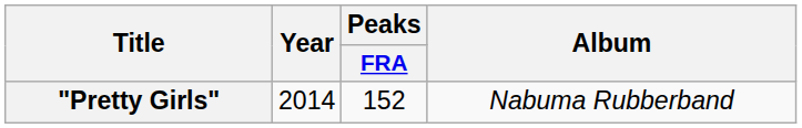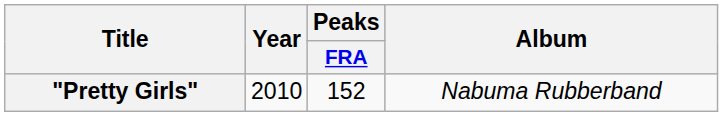"Pretty Girls" | Year: 2014 -> 2010
